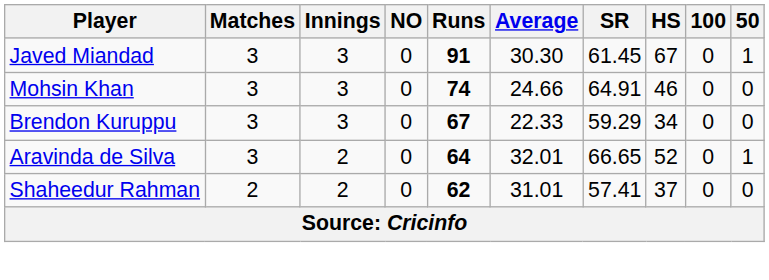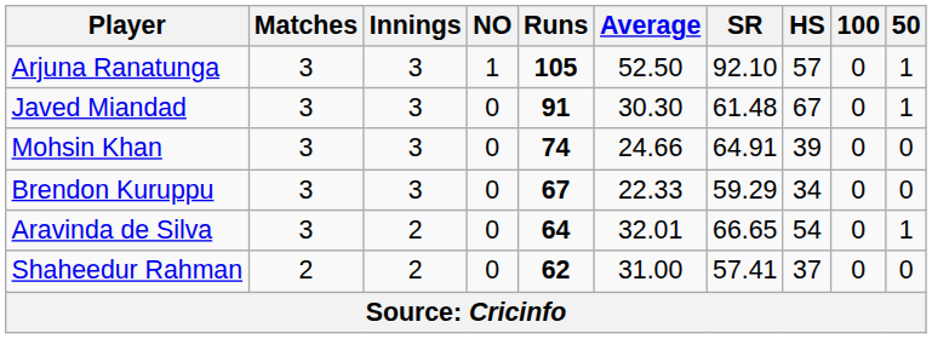+ row: Arjuna Ranatunga | 3 | 3 | 1 | 105 | 52.50 | 92.10 | 57 | 0 | 1
Javed Miandad | SR: 61.45 -> 61.48
Mohsin Khan | HS: 46 -> 39
Aravinda de Silva | HS: 52 -> 54
Shaheedur Rahman | Average: 31.01 -> 31.00
